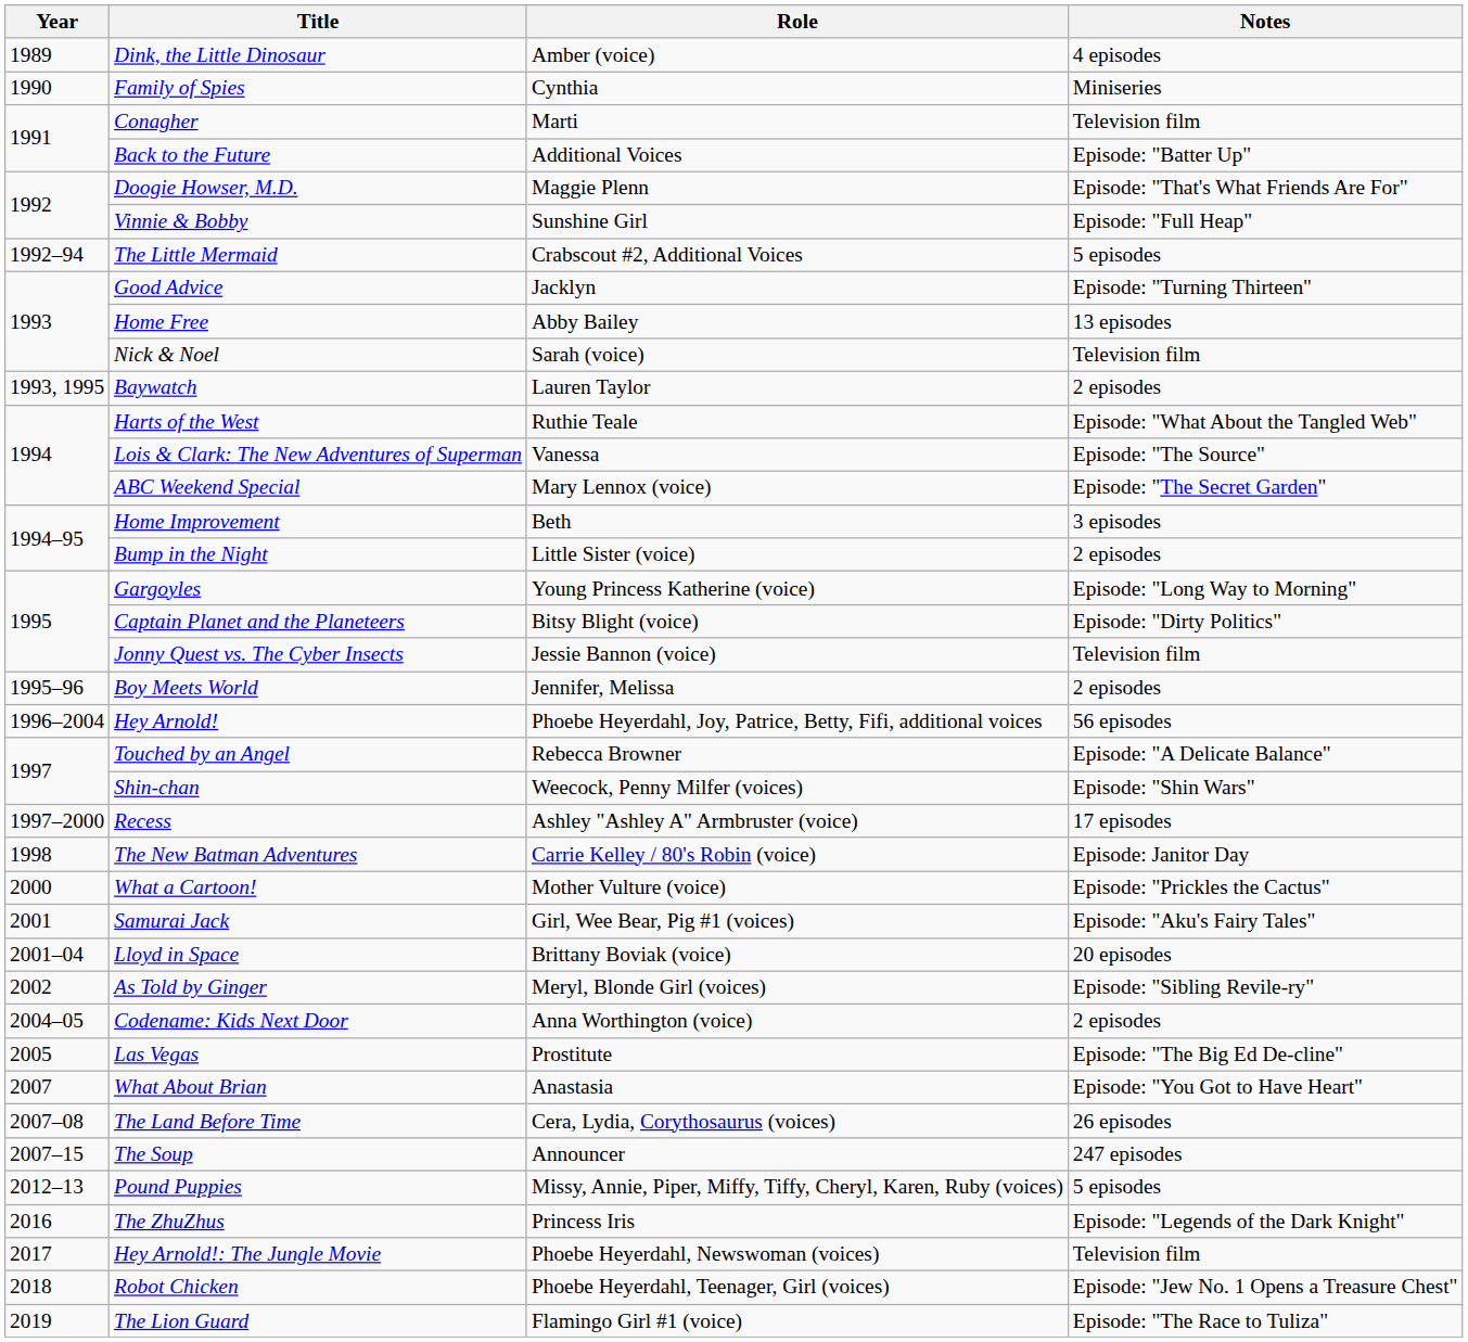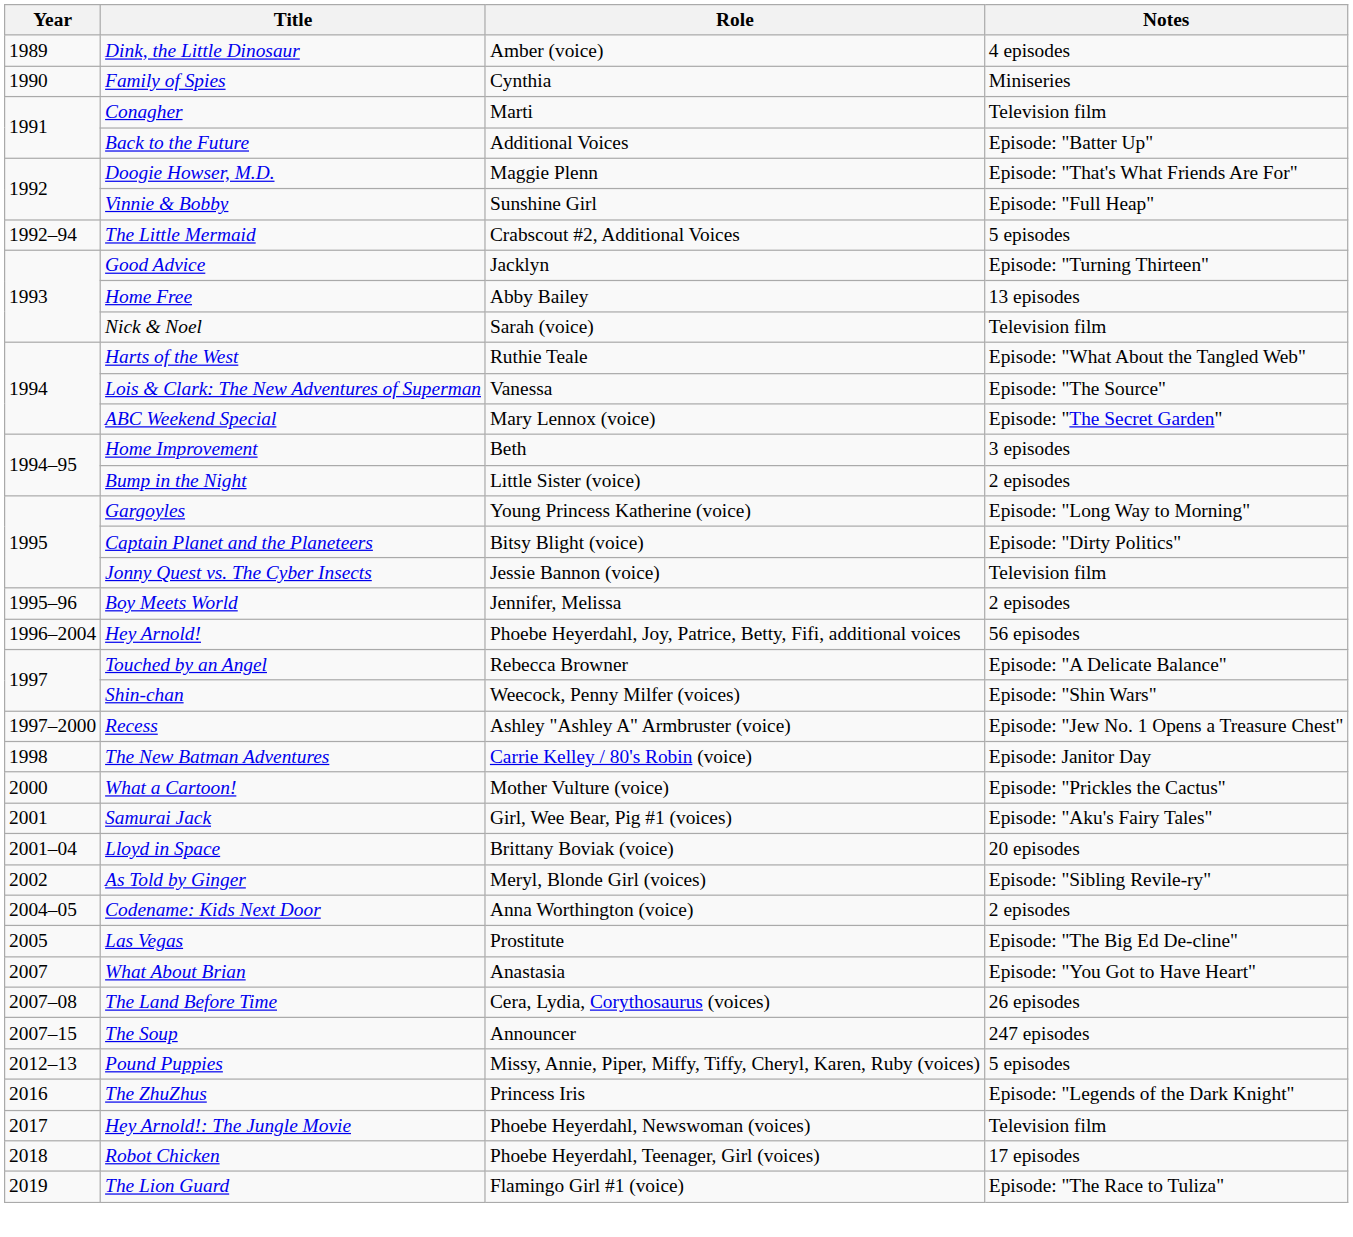- row: 1993, 1995 | Baywatch | Lauren Taylor | 2 episodes
Recess | Notes: 17 episodes -> Episode: "Jew No. 1 Opens a Treasure Chest"
Robot Chicken | Notes: Episode: "Jew No. 1 Opens a Treasure Chest" -> 17 episodes
